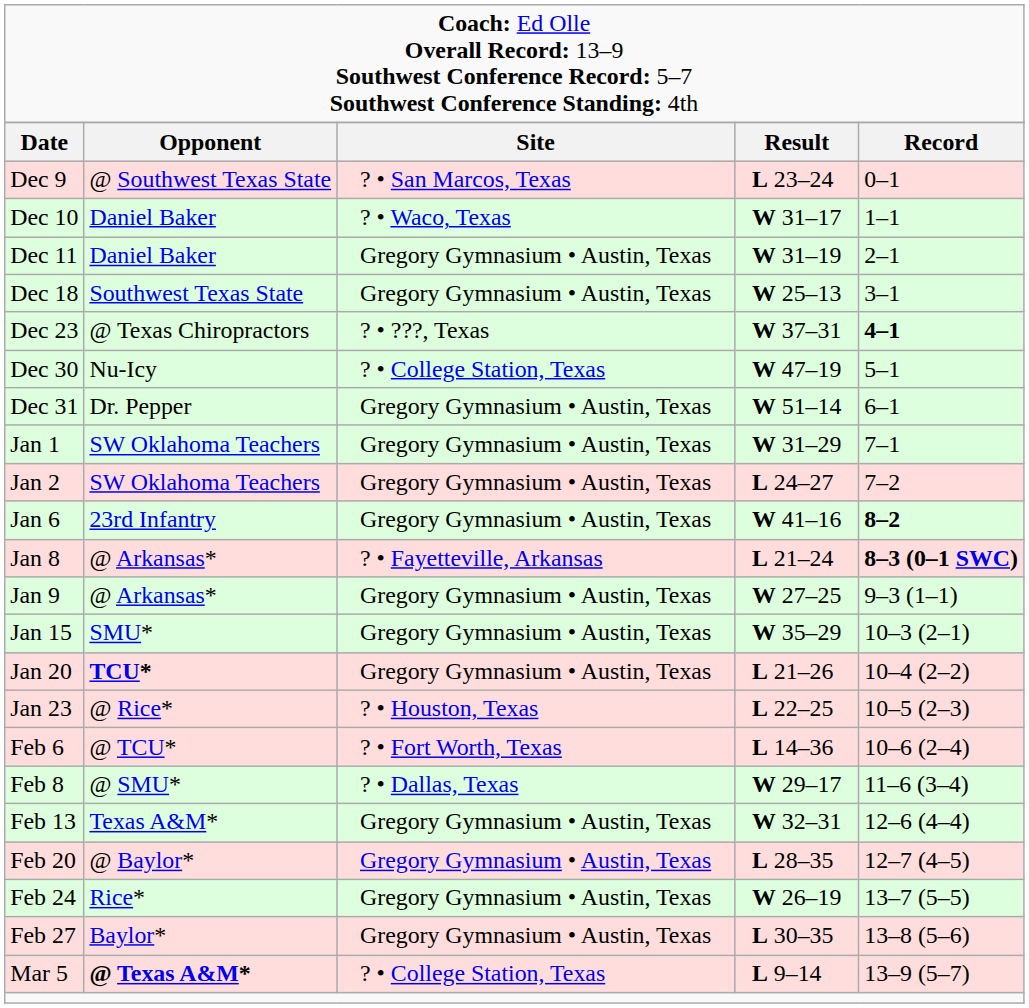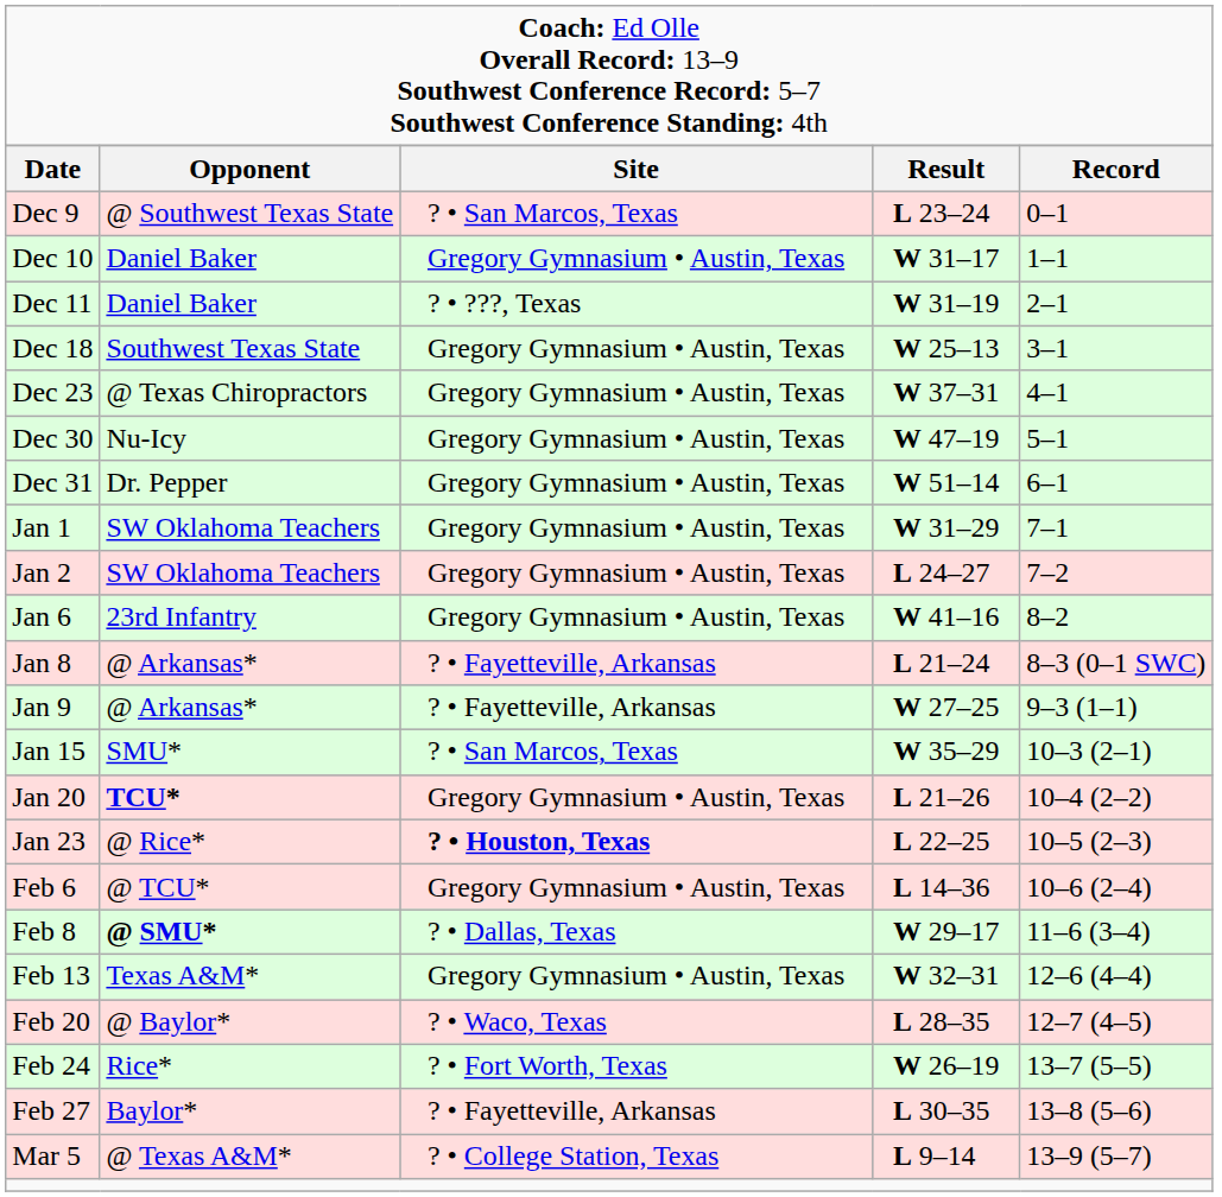Dec 10 | column 3: ? • Waco, Texas -> Gregory Gymnasium • Austin, Texas
Dec 11 | column 3: Gregory Gymnasium • Austin, Texas -> ? • ???, Texas
Dec 23 | column 3: ? • ???, Texas -> Gregory Gymnasium • Austin, Texas
Dec 23 | column 5: bold -> normal
Dec 30 | column 3: ? • College Station, Texas -> Gregory Gymnasium • Austin, Texas
Jan 6 | column 5: bold -> normal
Jan 8 | column 5: bold -> normal
Jan 9 | column 3: Gregory Gymnasium • Austin, Texas -> ? • Fayetteville, Arkansas
Jan 15 | column 3: Gregory Gymnasium • Austin, Texas -> ? • San Marcos, Texas
Jan 23 | column 3: normal -> bold
Feb 6 | column 3: ? • Fort Worth, Texas -> Gregory Gymnasium • Austin, Texas
Feb 8 | column 2: normal -> bold
Feb 20 | column 3: Gregory Gymnasium • Austin, Texas -> ? • Waco, Texas
Feb 24 | column 3: Gregory Gymnasium • Austin, Texas -> ? • Fort Worth, Texas
Feb 27 | column 3: Gregory Gymnasium • Austin, Texas -> ? • Fayetteville, Arkansas
Mar 5 | column 2: bold -> normal
